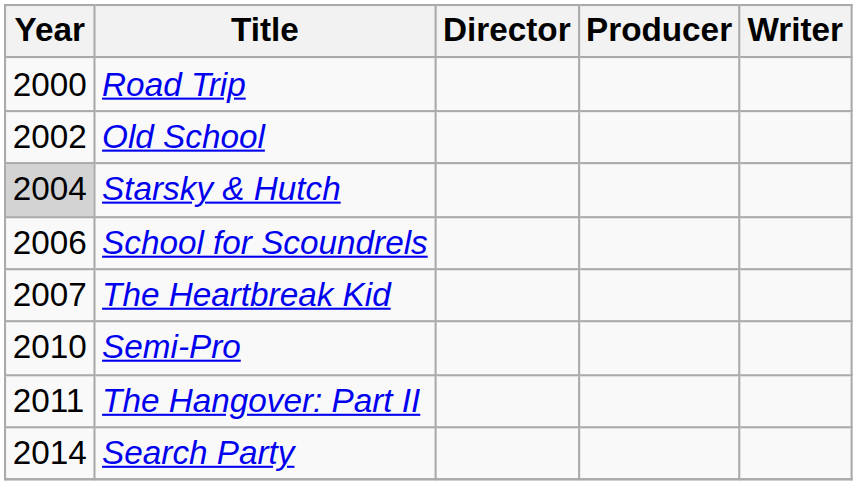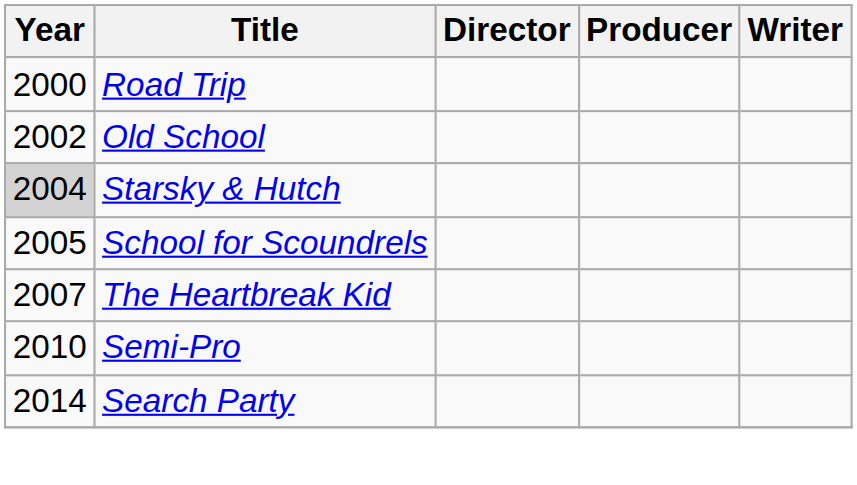School for Scoundrels | Year: 2006 -> 2005
- row: 2011 | The Hangover: Part II
